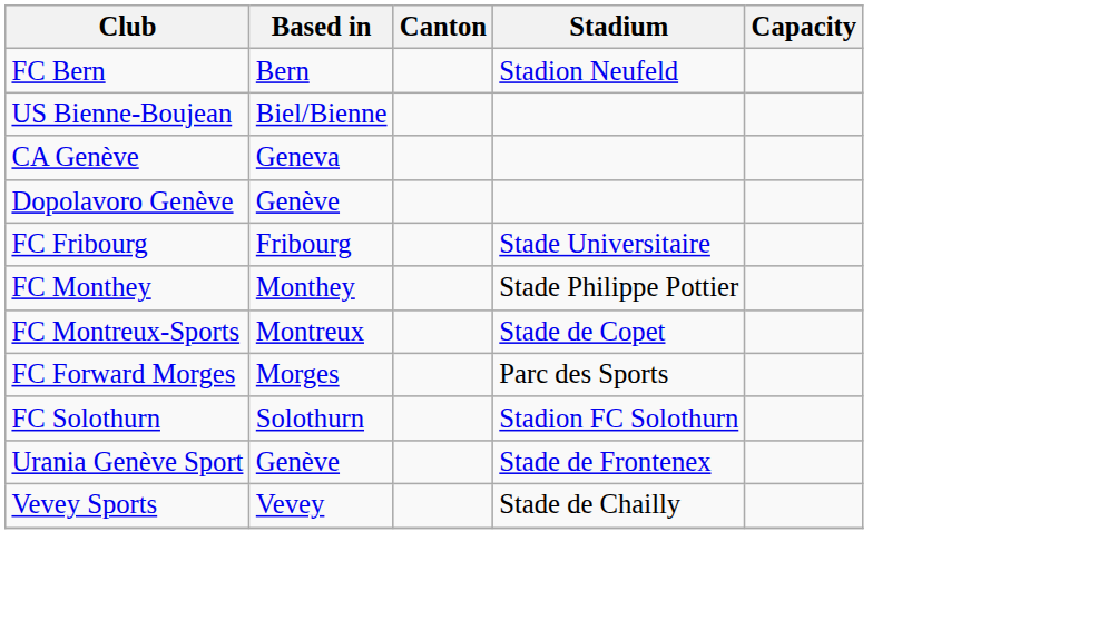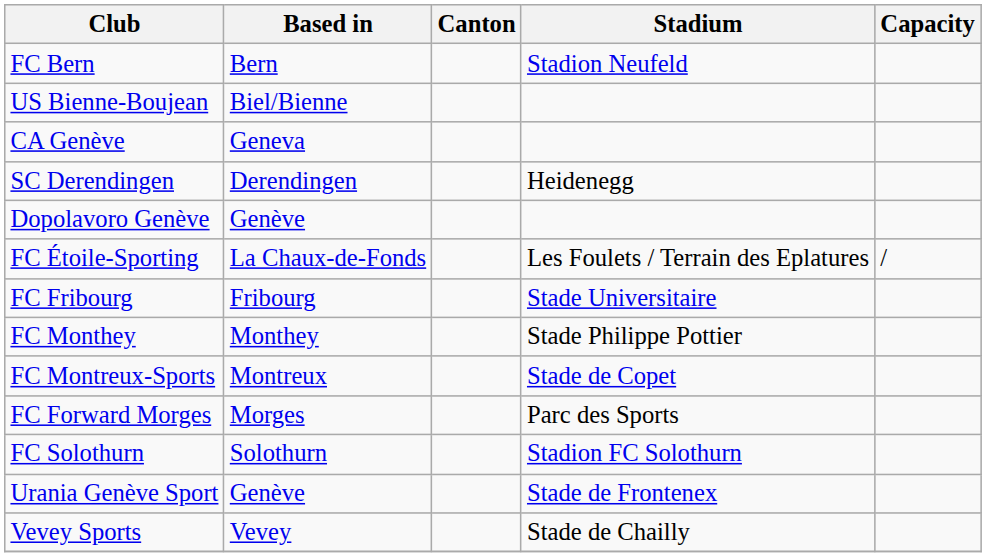+ row: SC Derendingen | Derendingen | Heidenegg
+ row: FC Étoile-Sporting | La Chaux-de-Fonds | Les Foulets / Terrain des Eplatures | /
